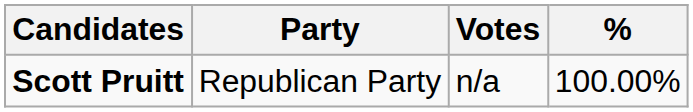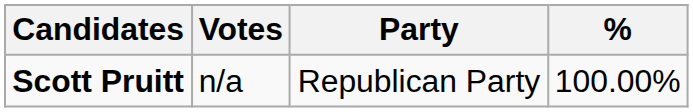columns swapped: Party <-> Votes
